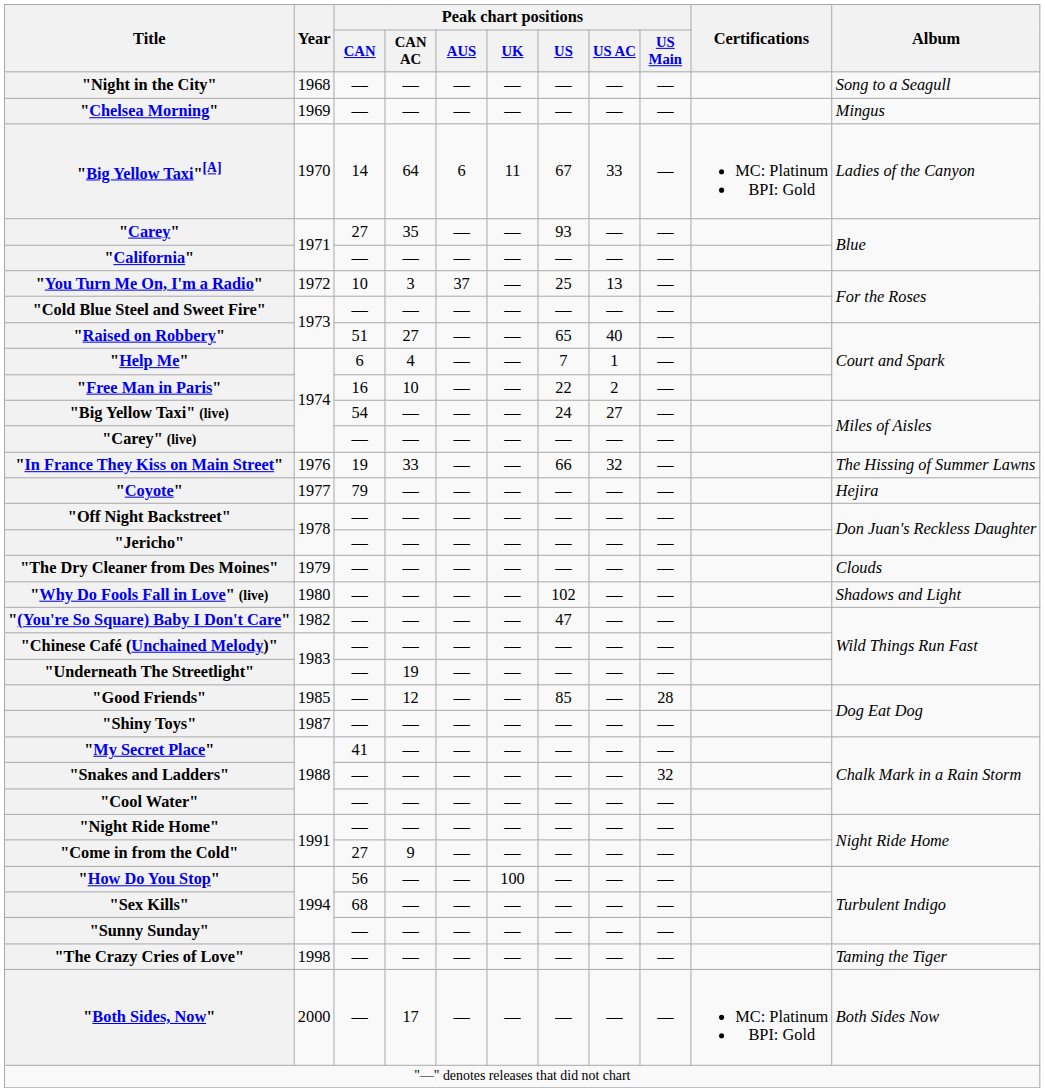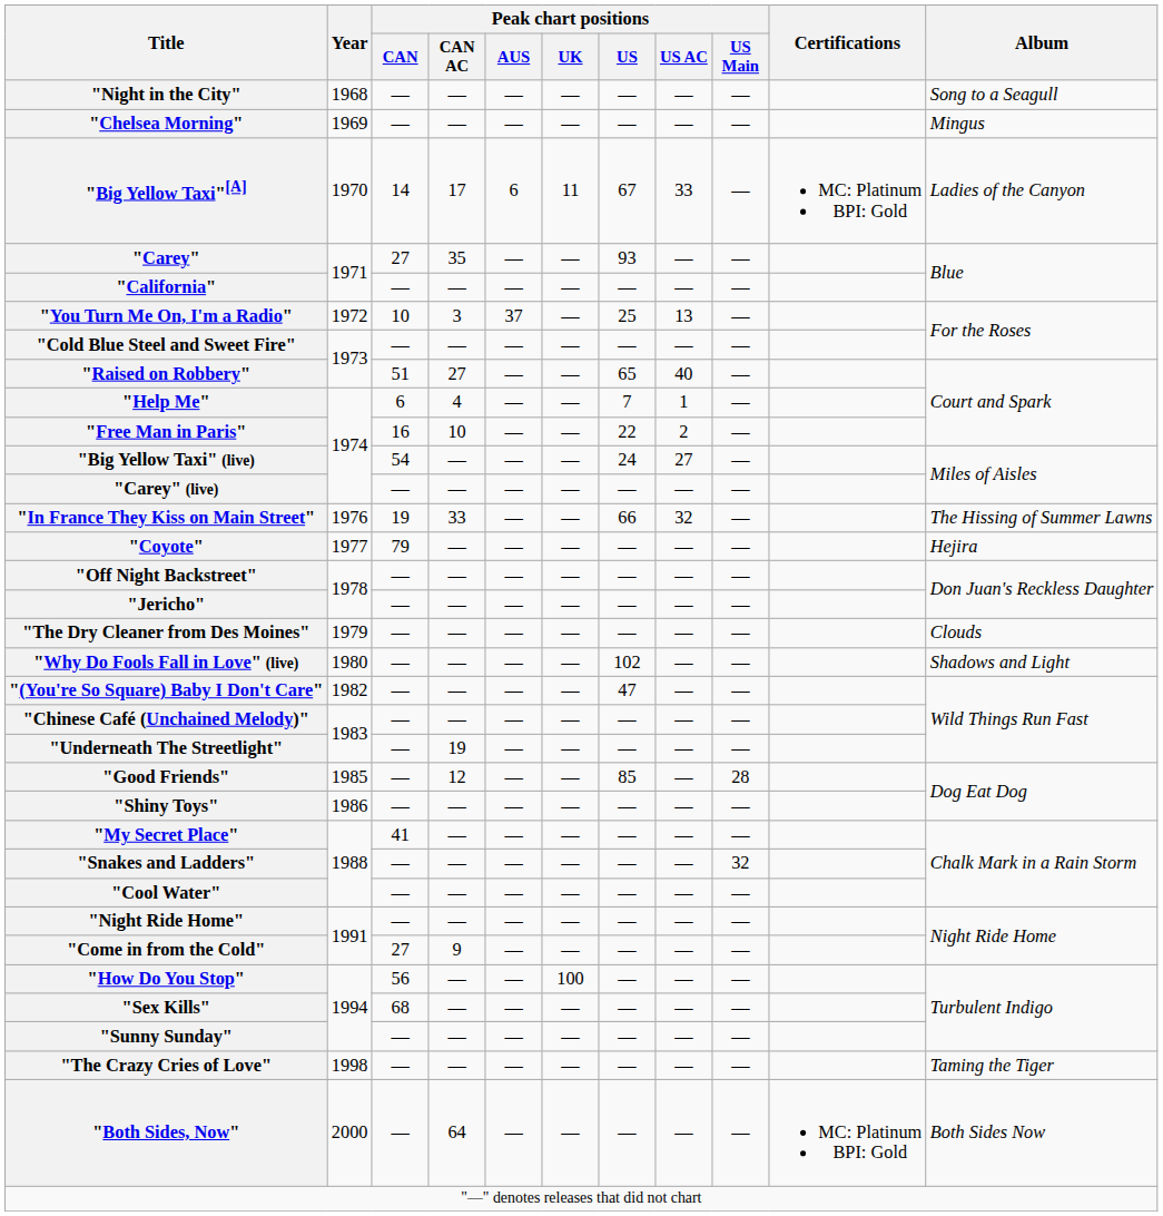"Big Yellow Taxi"[A] | Peak chart positions / CAN AC: 64 -> 17
"Shiny Toys" | Year: 1987 -> 1986
"Both Sides, Now" | Peak chart positions / CAN AC: 17 -> 64
